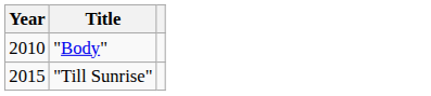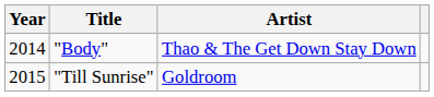+ column: Artist | Thao & The Get Down Stay Down | Goldroom
"Body" | Year: 2010 -> 2014
